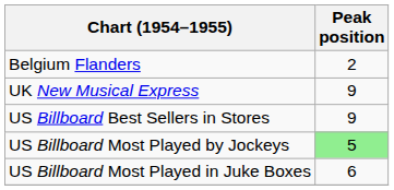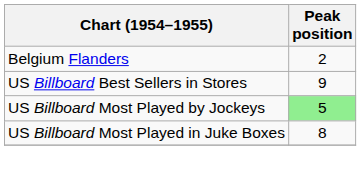- row: UK New Musical Express | 9
US Billboard Most Played in Juke Boxes | Peak position: 6 -> 8
